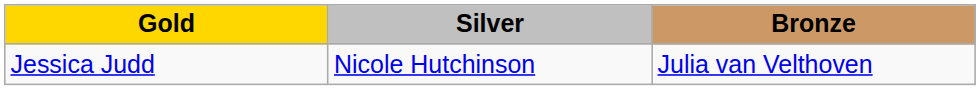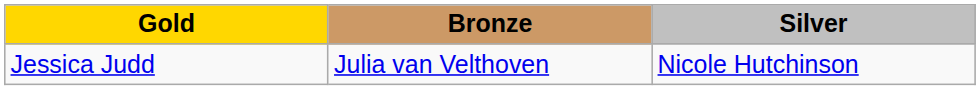columns swapped: Silver <-> Bronze
